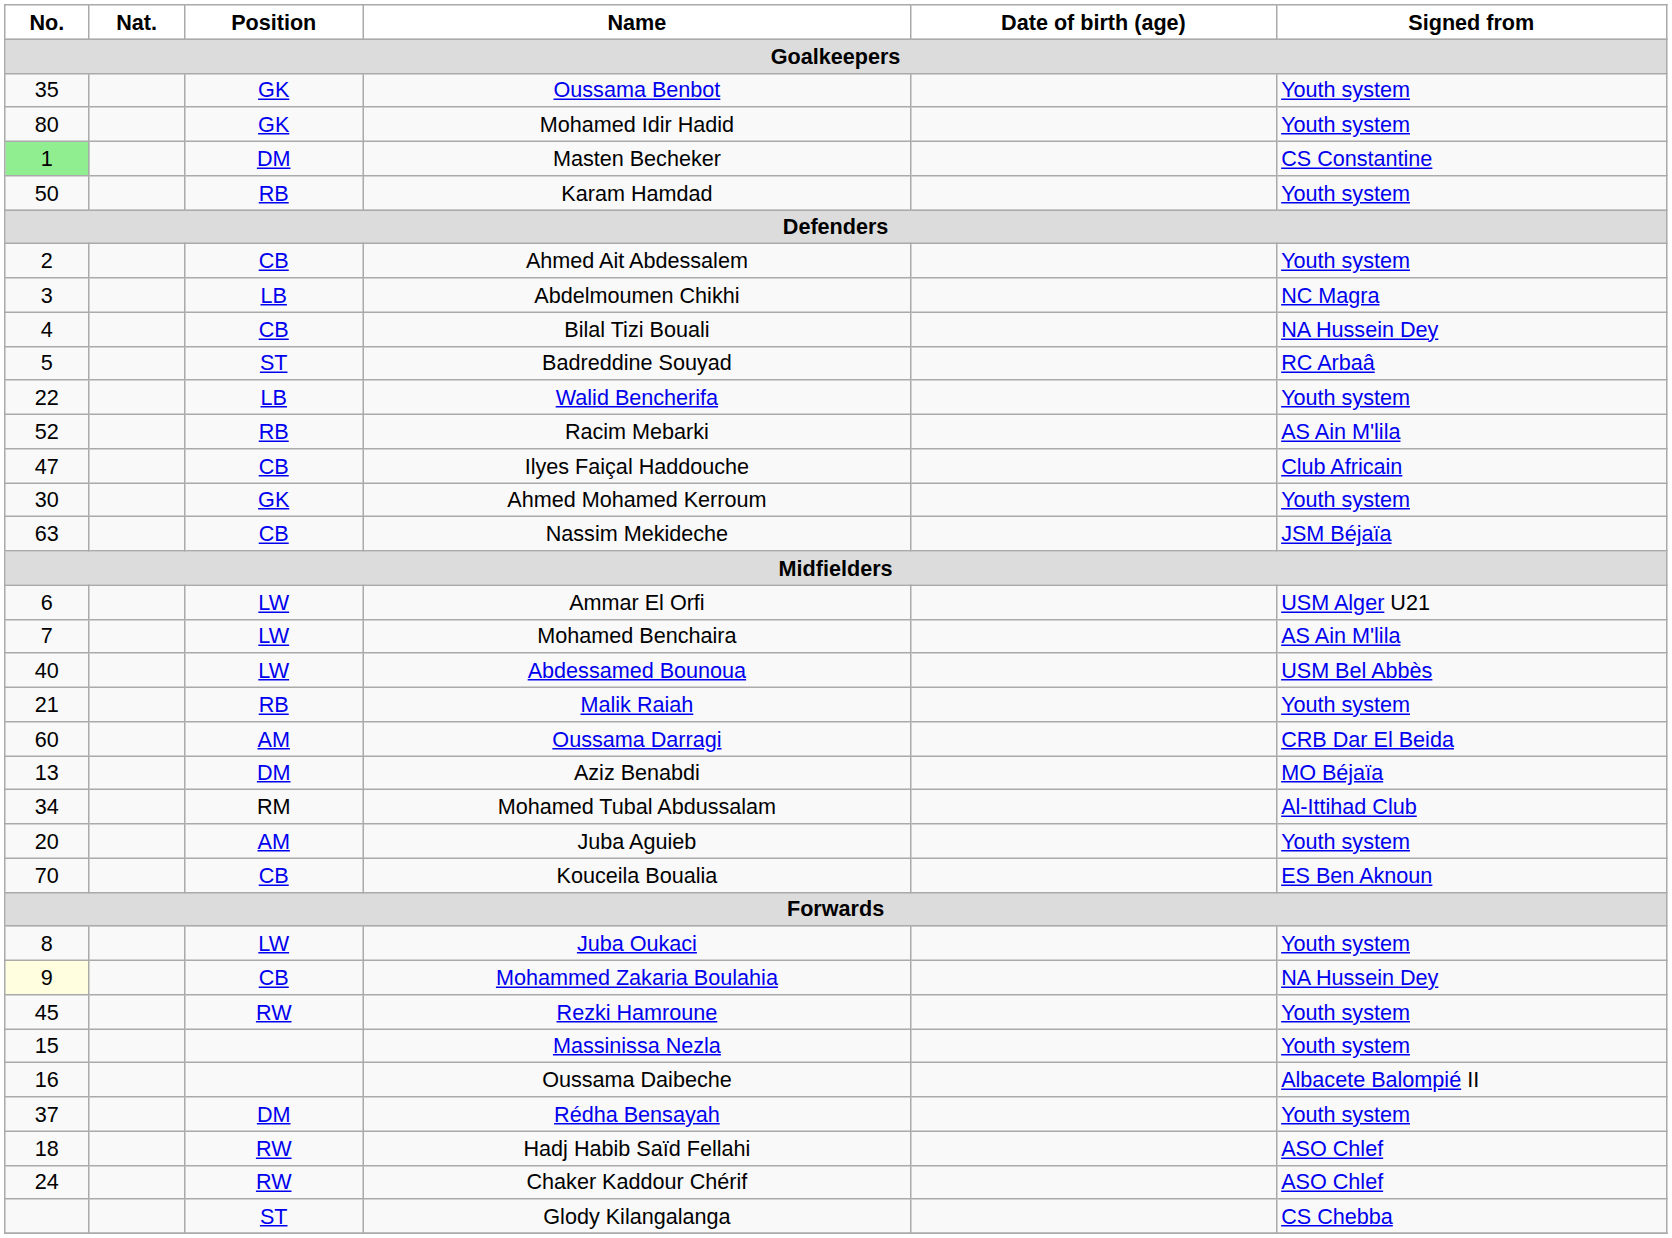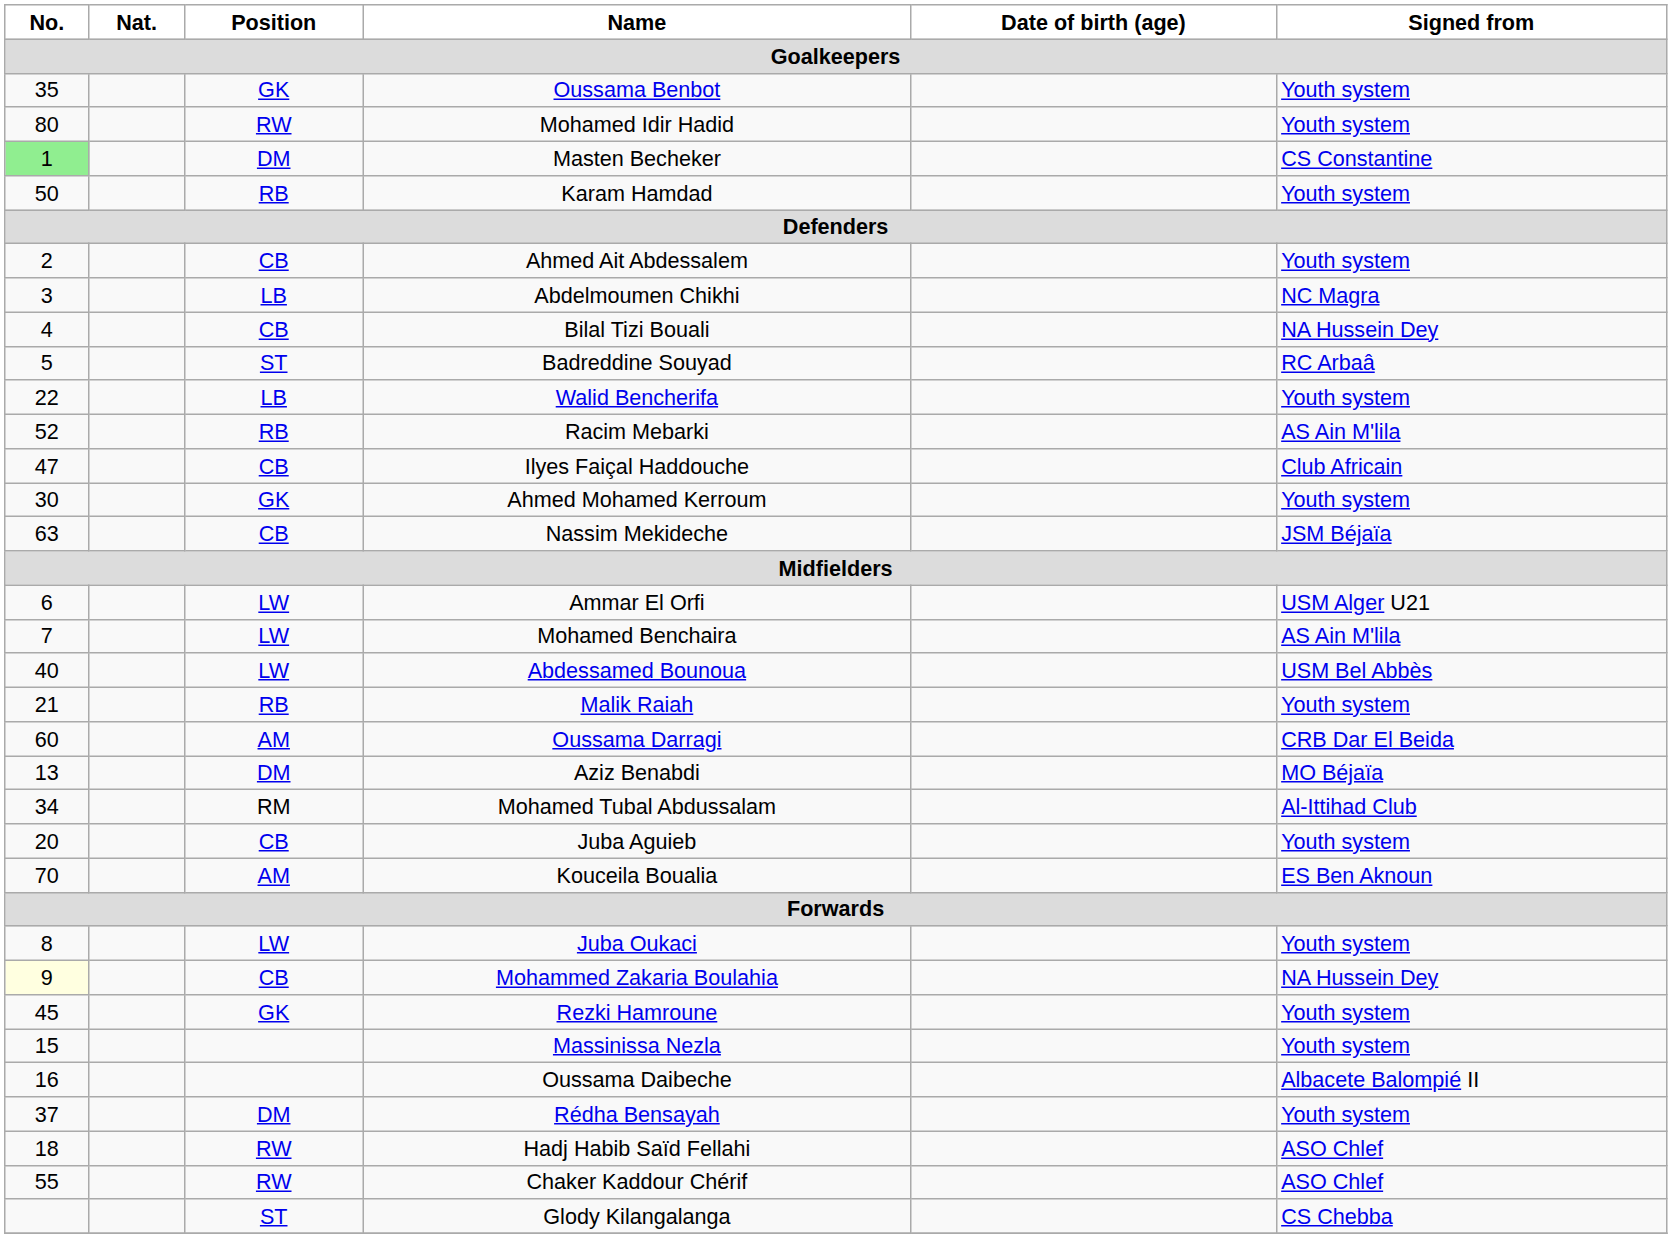Mohamed Idir Hadid | Position: GK -> RW
Juba Aguieb | Position: AM -> CB
Kouceila Boualia | Position: CB -> AM
Rezki Hamroune | Position: RW -> GK
Chaker Kaddour Chérif | No.: 24 -> 55
